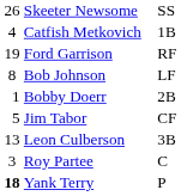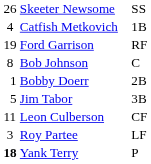Bob Johnson | column 3: LF -> C
Jim Tabor | column 3: CF -> 3B
Leon Culberson | column 1: 13 -> 11
Leon Culberson | column 3: 3B -> CF
Roy Partee | column 3: C -> LF
